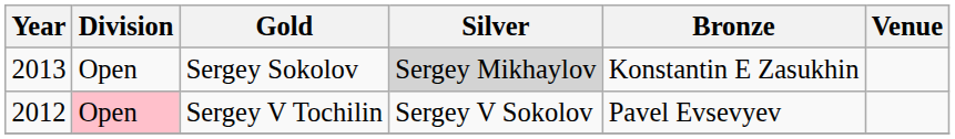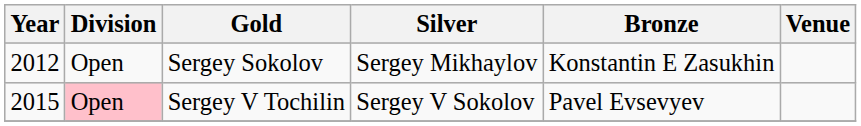Sergey Sokolov | Year: 2013 -> 2012
Sergey Sokolov | Silver: lightgrey background -> no background
Sergey V Tochilin | Year: 2012 -> 2015
